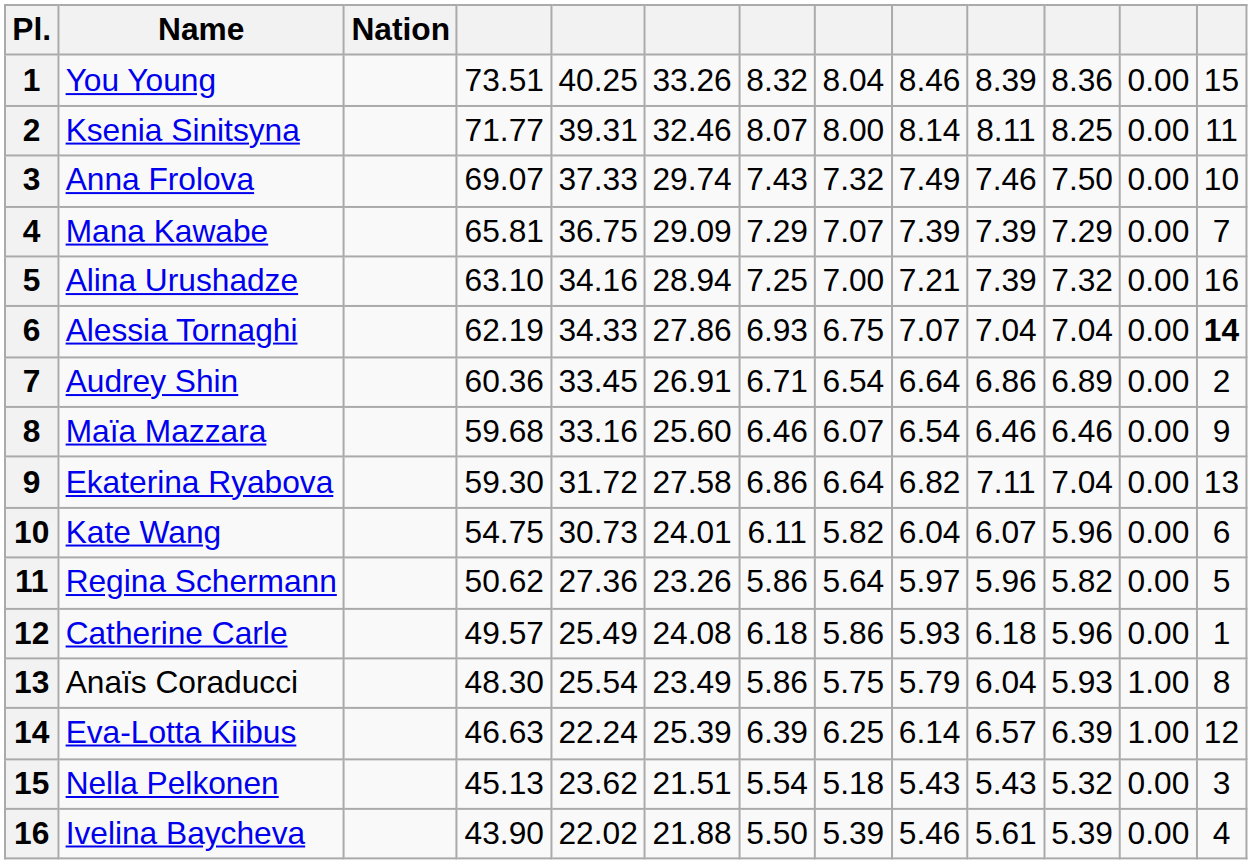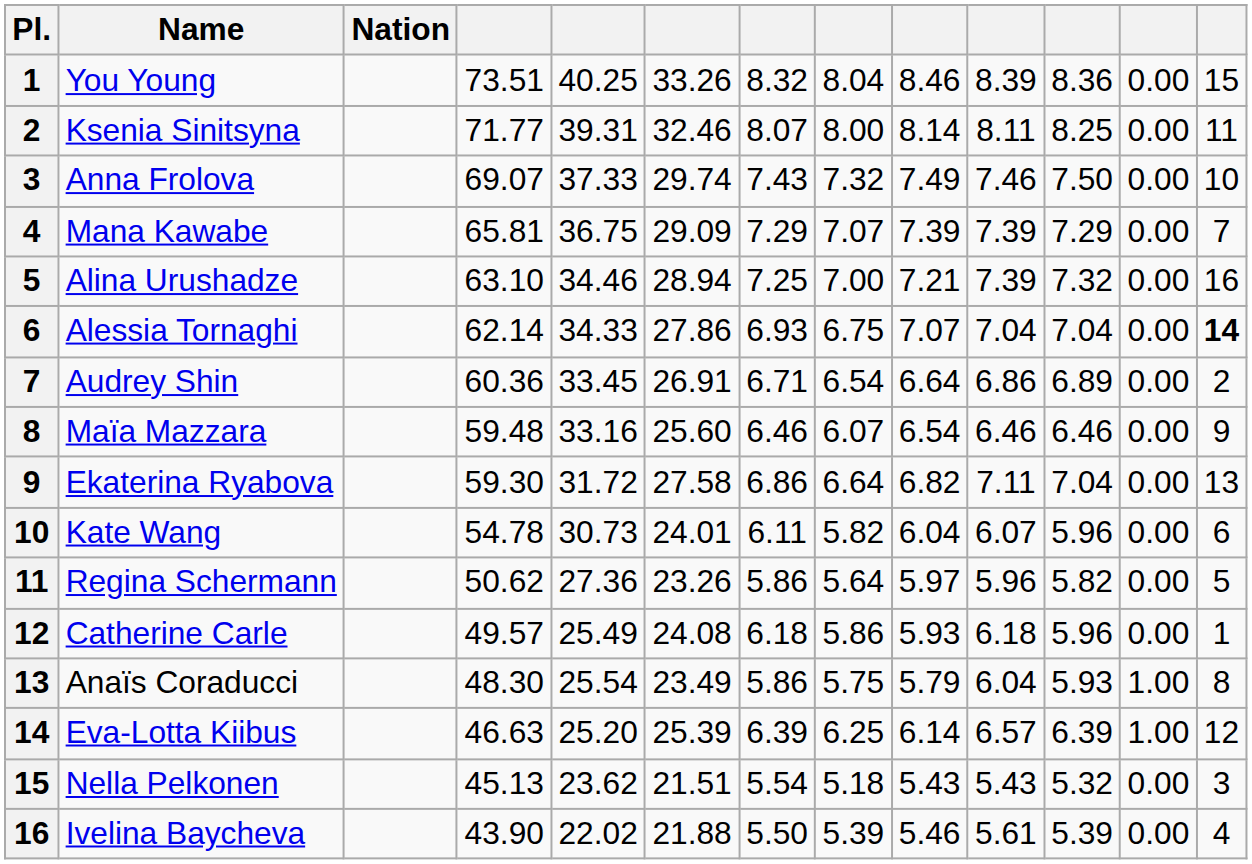Alina Urushadze | column 5: 34.16 -> 34.46
Alessia Tornaghi | column 4: 62.19 -> 62.14
Maïa Mazzara | column 4: 59.68 -> 59.48
Kate Wang | column 4: 54.75 -> 54.78
Eva-Lotta Kiibus | column 5: 22.24 -> 25.20
